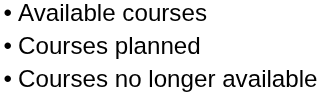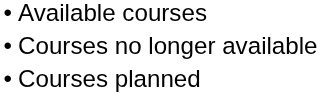rows swapped: Courses planned <-> Courses no longer available
